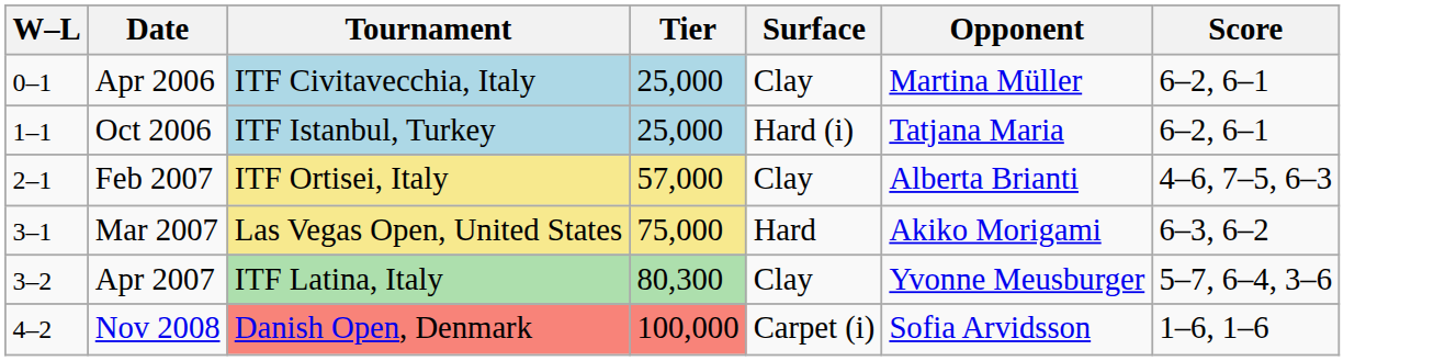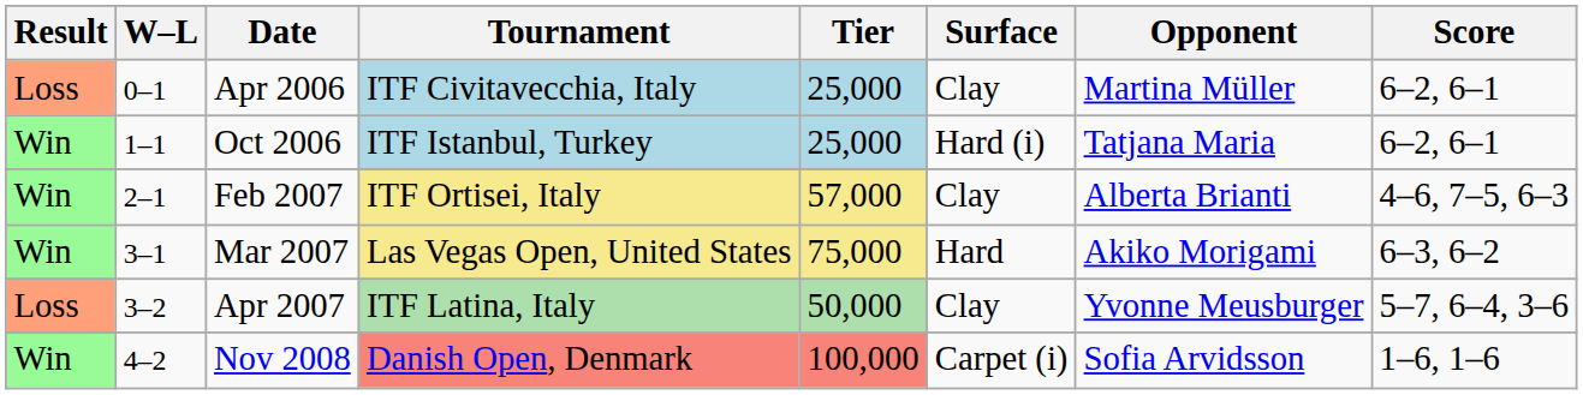+ column: Result | Loss | Win | Win | Win | Loss | Win
Apr 2007 | Tier: 80,300 -> 50,000
